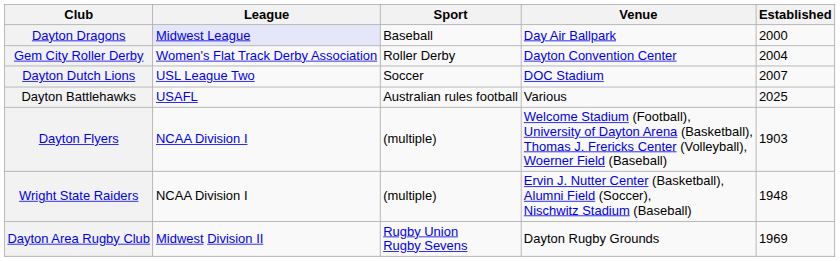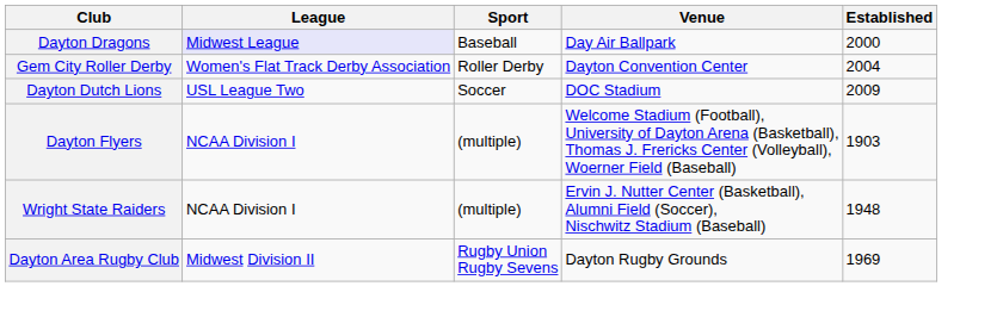Dayton Dutch Lions | Established: 2007 -> 2009
- row: Dayton Battlehawks | USAFL | Australian rules football | Various | 2025
